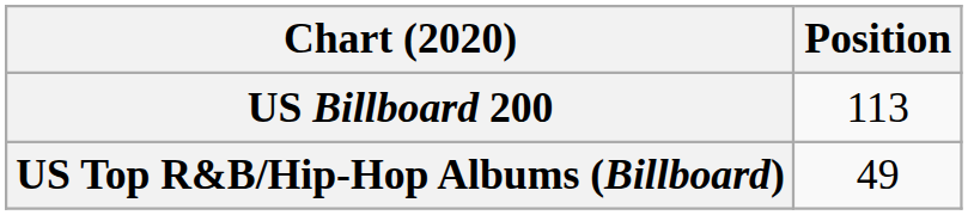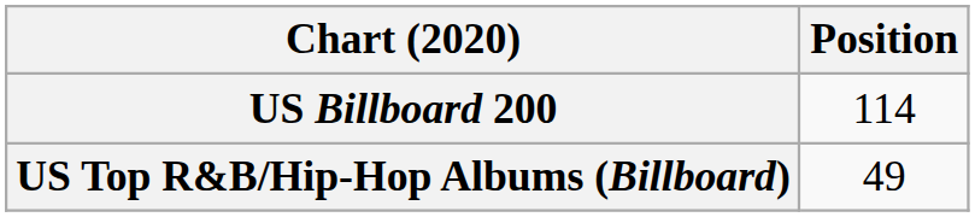US Billboard 200 | Position: 113 -> 114
